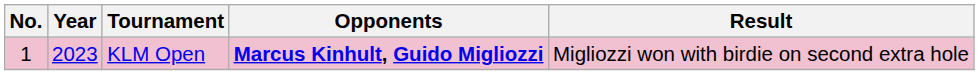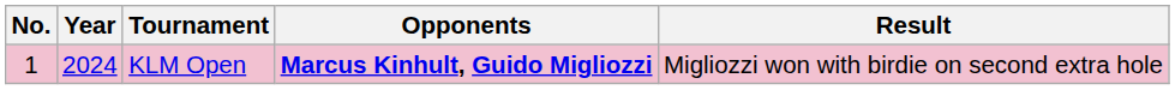KLM Open | Year: 2023 -> 2024
